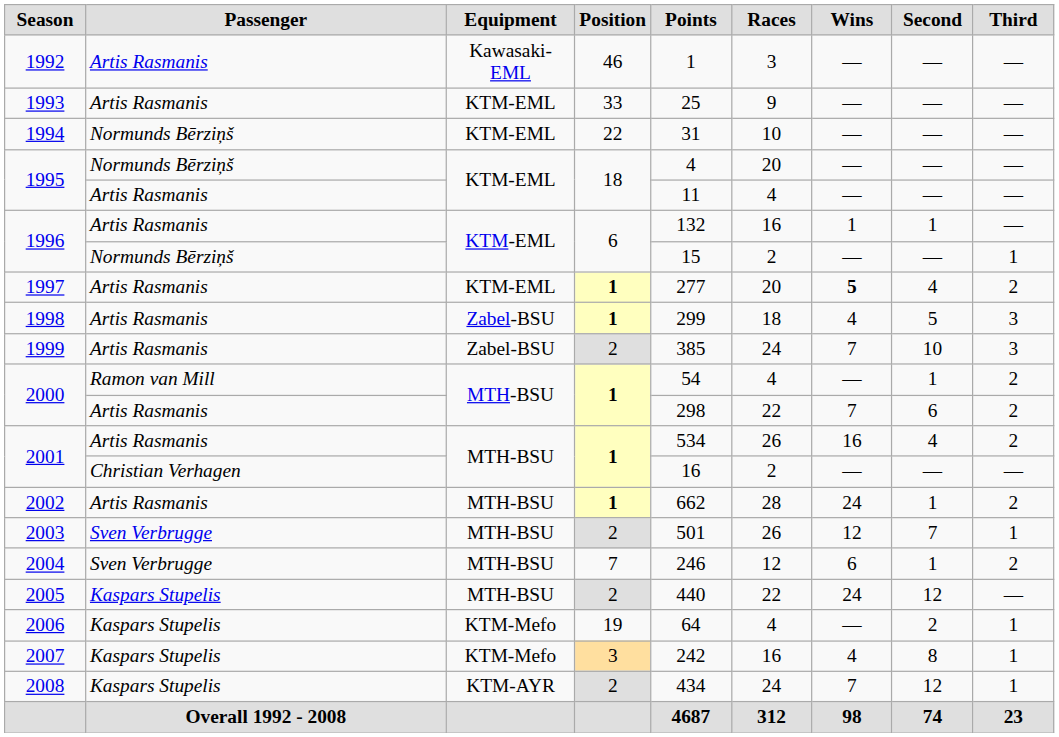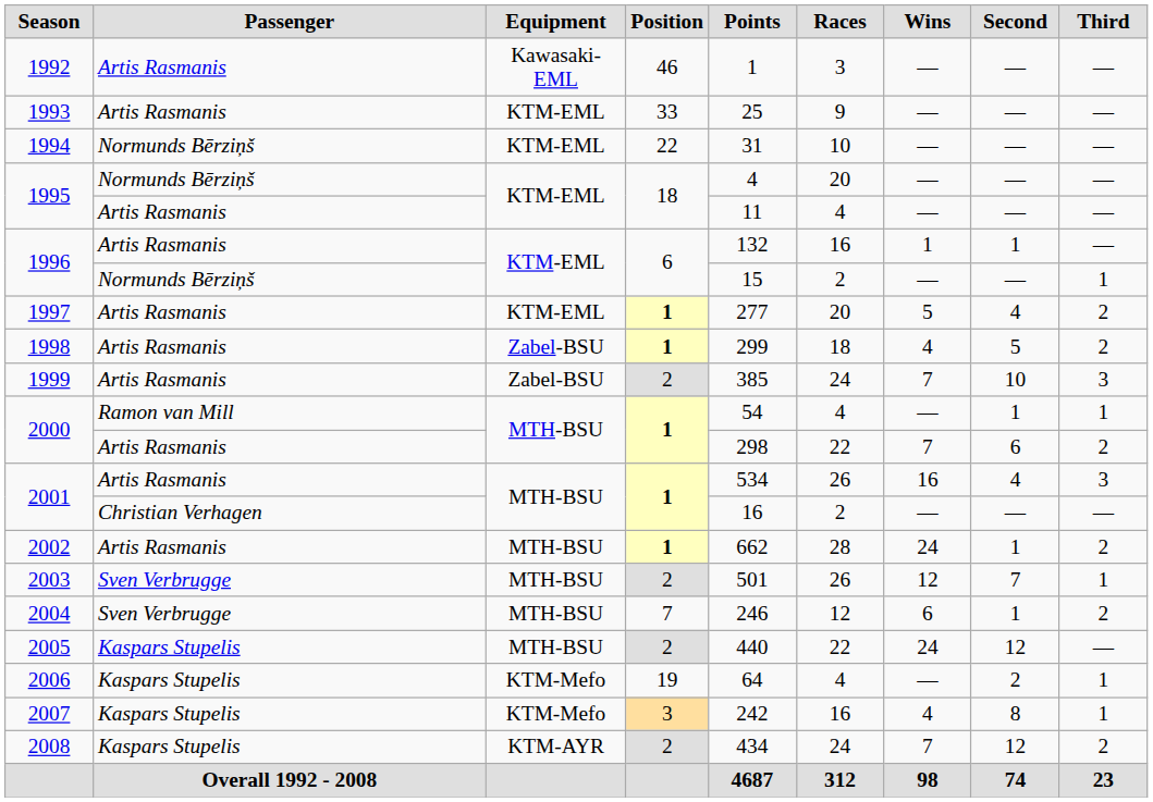1997 | Wins: bold -> normal
1998 | Third: 3 -> 2
2000 / Ramon van Mill | Third: 2 -> 1
2001 / Artis Rasmanis | Third: 2 -> 3
2008 | Third: 1 -> 2
